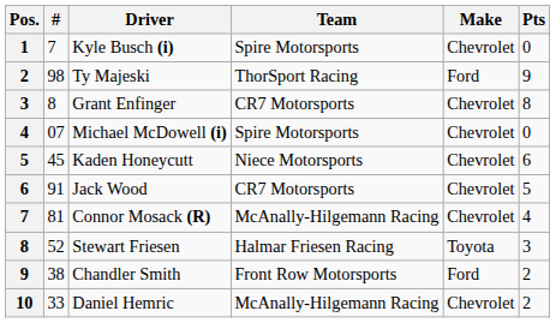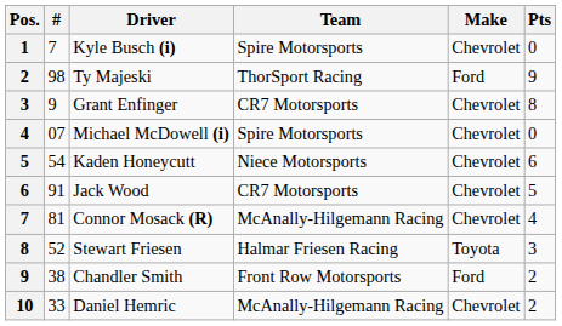Grant Enfinger | #: 8 -> 9
Kaden Honeycutt | #: 45 -> 54
